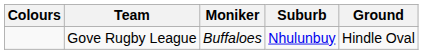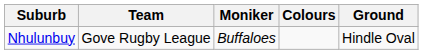columns swapped: Colours <-> Suburb
